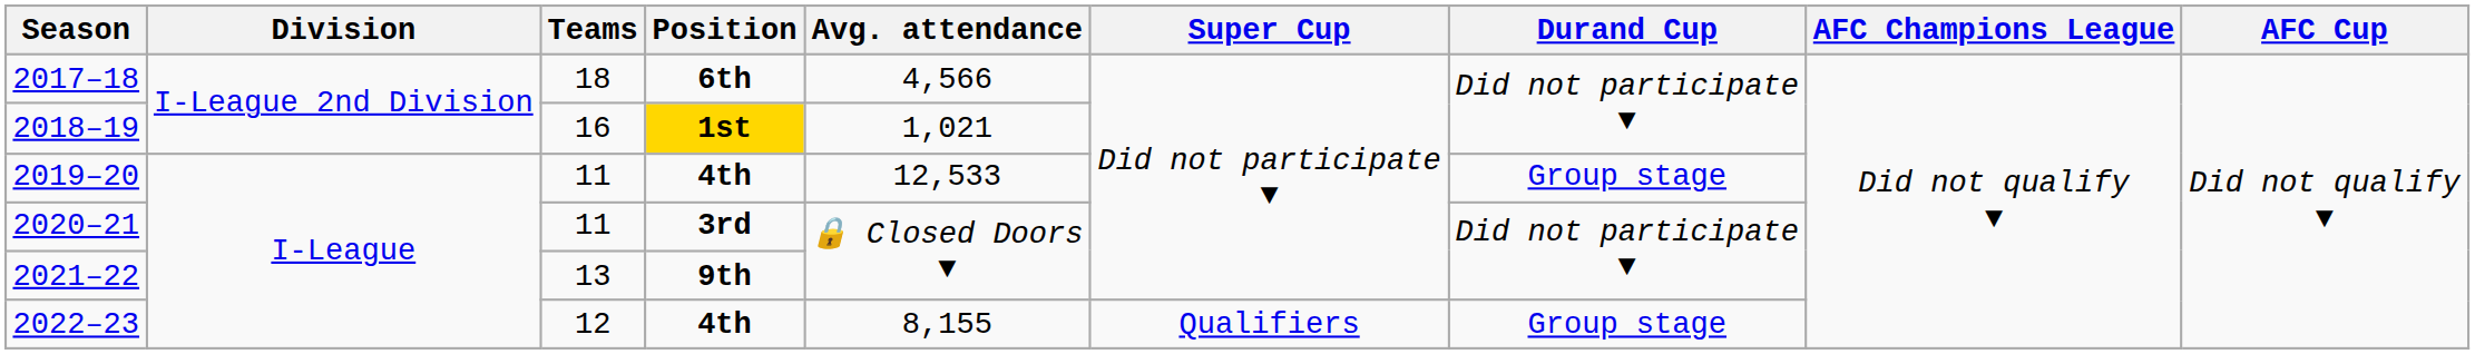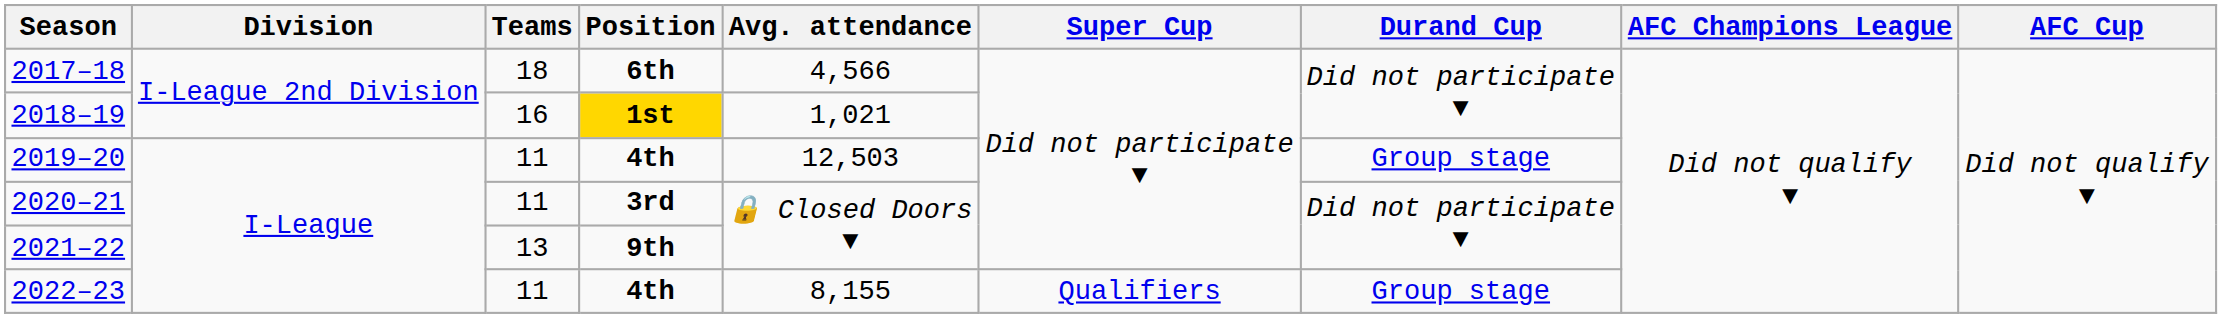2019–20 | Avg. attendance: 12,533 -> 12,503
2022–23 | Teams: 12 -> 11
